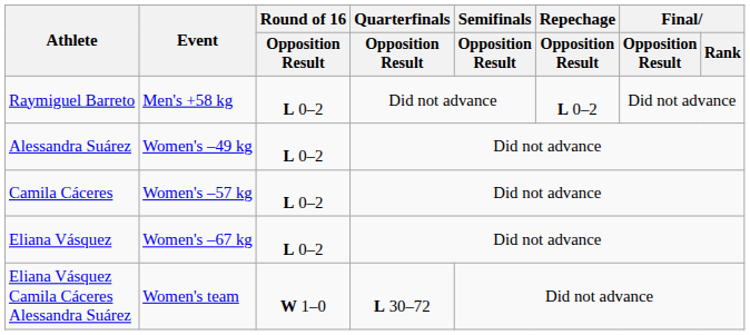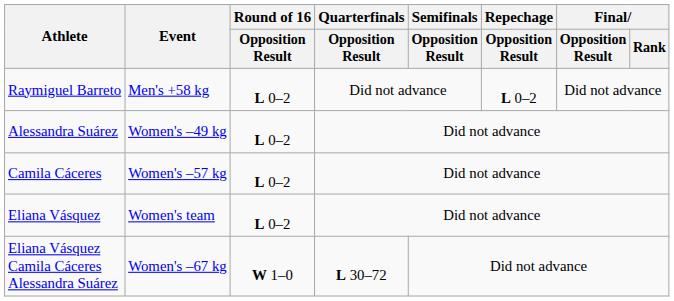Eliana Vásquez | Event: Women's –67 kg -> Women's team
Eliana Vásquez Camila Cáceres Alessandra Suárez | Event: Women's team -> Women's –67 kg
